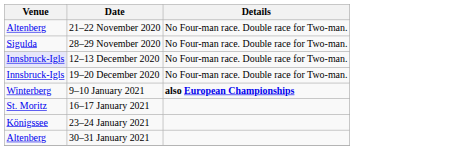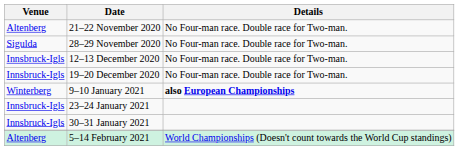12–13 December 2020 | Venue: lavender background -> no background
- row: St. Moritz | 16–17 January 2021
23–24 January 2021 | Venue: Königssee -> Innsbruck-Igls
30–31 January 2021 | Venue: Altenberg -> Innsbruck-Igls
+ row: Altenberg | 5–14 February 2021 | World Championships (Doesn't count towards the World Cup standings)
